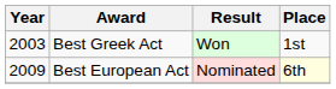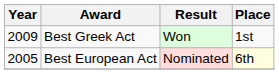Best Greek Act | Year: 2003 -> 2009
Best European Act | Year: 2009 -> 2005
